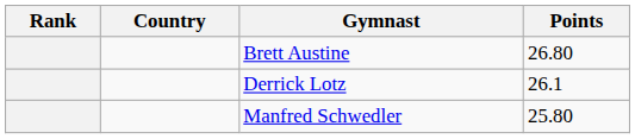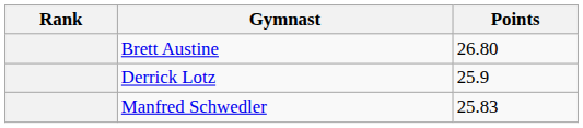- column: Country
Derrick Lotz | Points: 26.1 -> 25.9
Manfred Schwedler | Points: 25.80 -> 25.83
